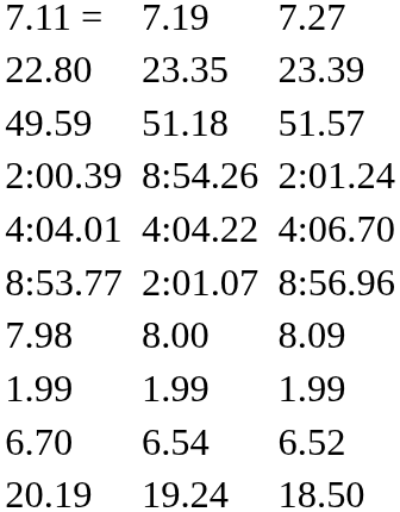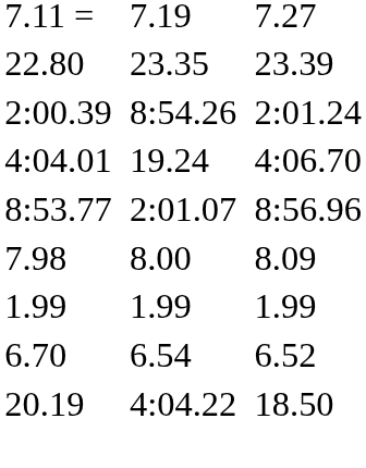- row: 49.59 | 51.18 | 51.57
4:04.01 | column 5: 4:04.22 -> 19.24
20.19 | column 5: 19.24 -> 4:04.22
